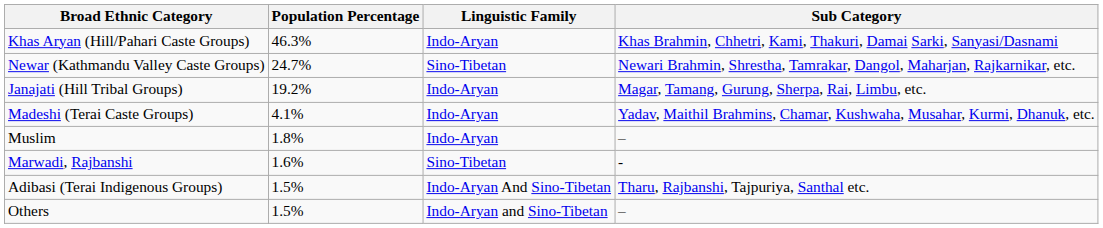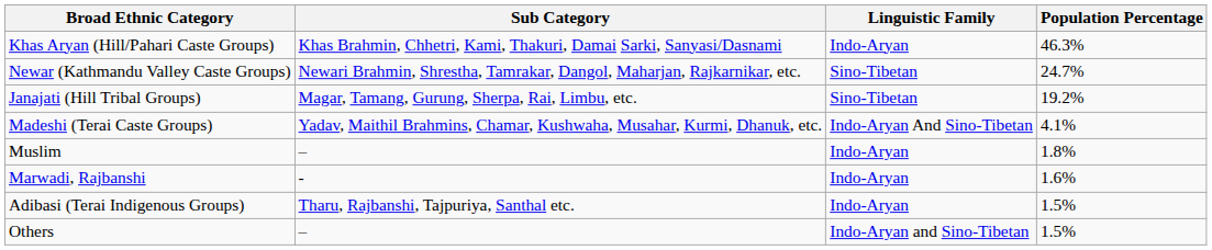columns swapped: Sub Category <-> Population Percentage
Janajati (Hill Tribal Groups) | Linguistic Family: Indo-Aryan -> Sino-Tibetan
Madeshi (Terai Caste Groups) | Linguistic Family: Indo-Aryan -> Indo-Aryan And Sino-Tibetan
Marwadi, Rajbanshi | Linguistic Family: Sino-Tibetan -> Indo-Aryan
Adibasi (Terai Indigenous Groups) | Linguistic Family: Indo-Aryan And Sino-Tibetan -> Indo-Aryan
